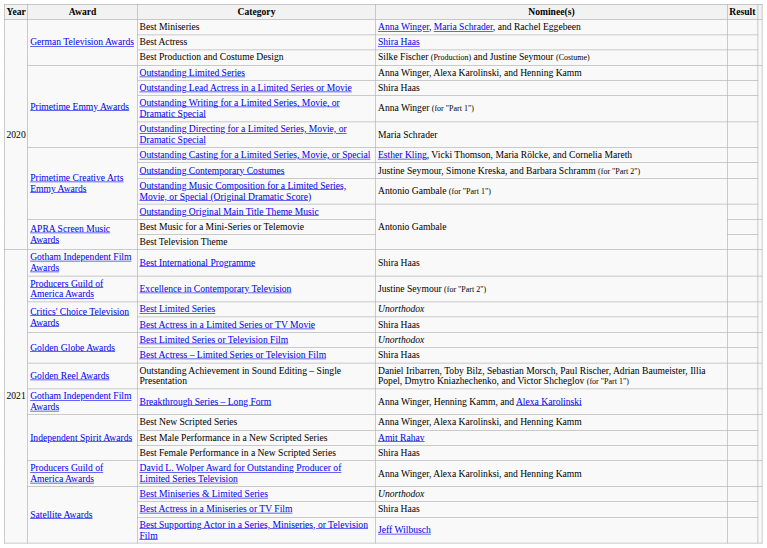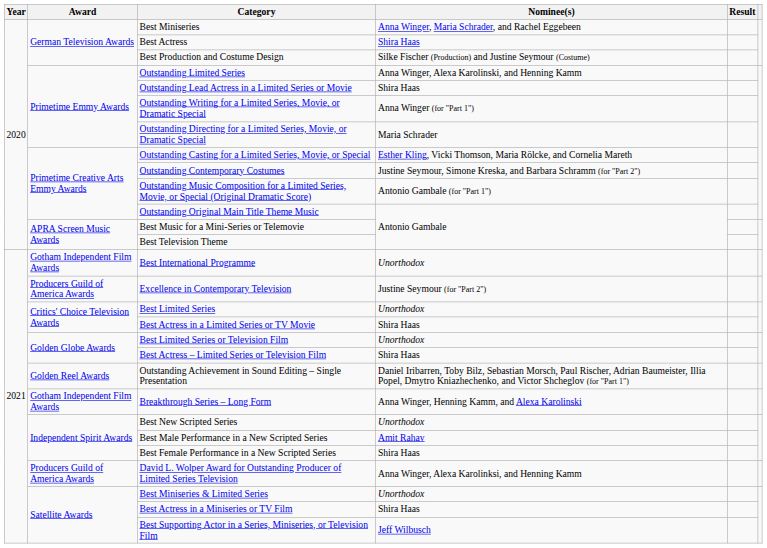Best International Programme | Nominee(s): Shira Haas -> Unorthodox
Best New Scripted Series | Nominee(s): Anna Winger, Alexa Karolinski, and Henning Kamm -> Unorthodox
